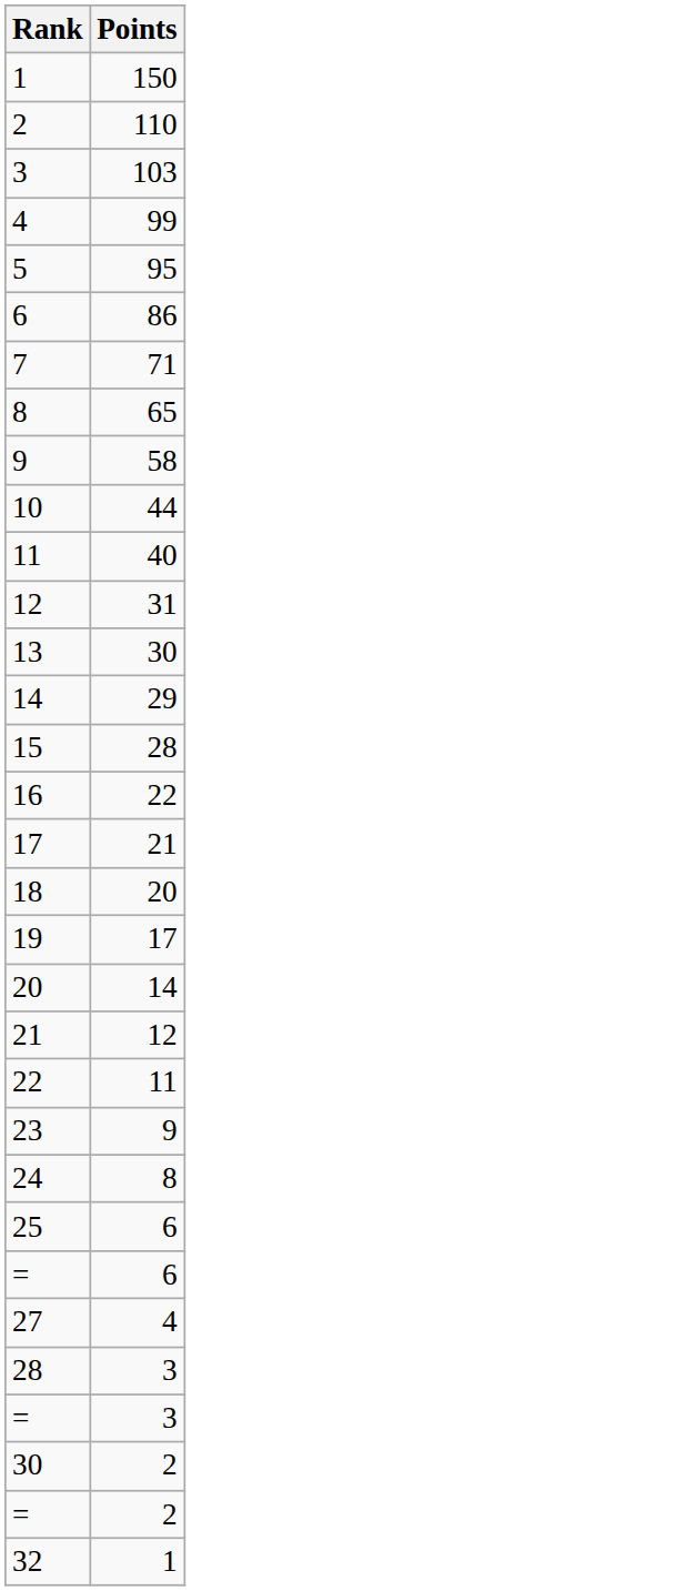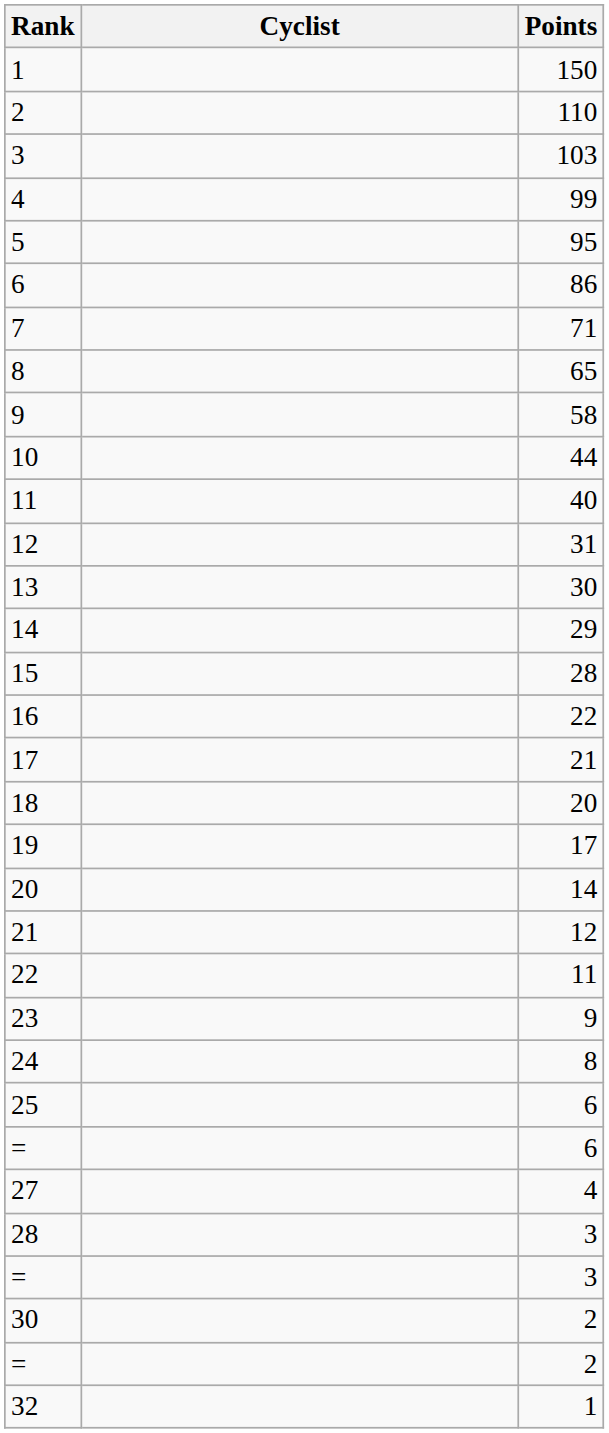+ column: Cyclist
